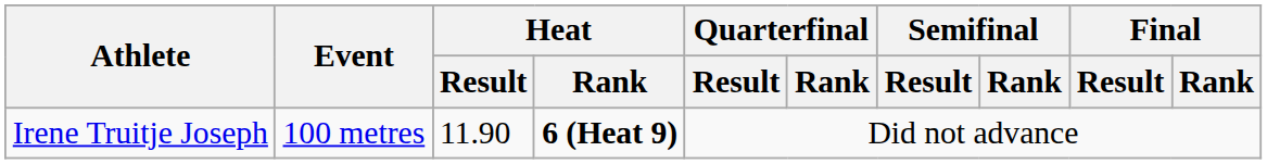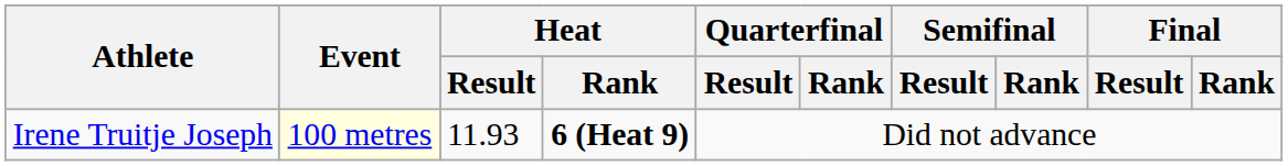Irene Truitje Joseph | Event: no background -> lightyellow background
Irene Truitje Joseph | Heat / Result: 11.90 -> 11.93
